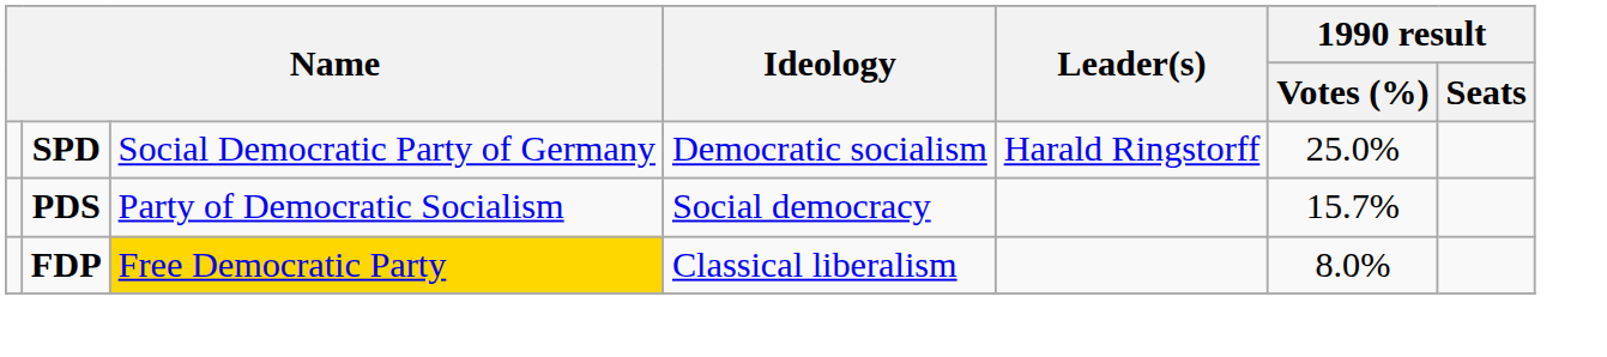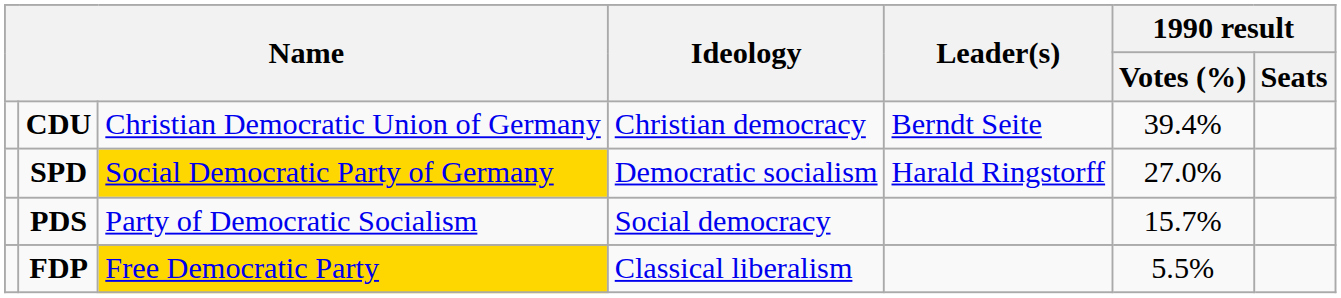+ row: CDU | Christian Democratic Union of Germany | Christian democracy | Berndt Seite | 39.4%
SPD | column 3: no background -> gold background
SPD | 1990 result / Votes (%): 25.0% -> 27.0%
FDP | 1990 result / Votes (%): 8.0% -> 5.5%
